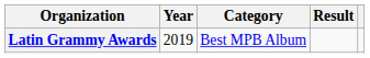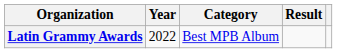Latin Grammy Awards | Year: 2019 -> 2022
